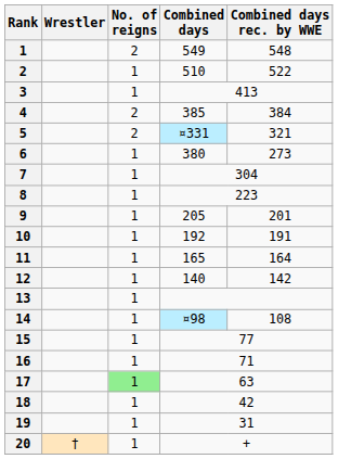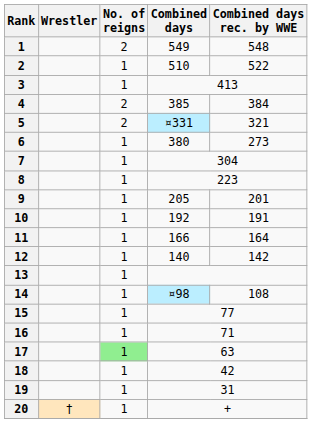11 | Combined days: 165 -> 166
